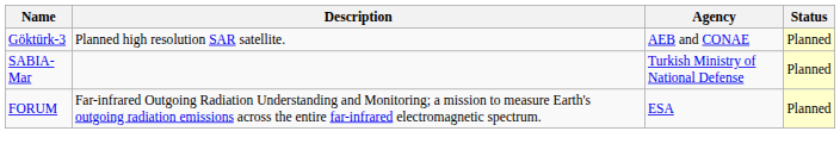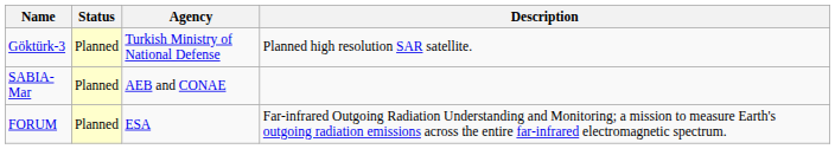columns swapped: Status <-> Description
Göktürk-3 | Agency: AEB and CONAE -> Turkish Ministry of National Defense
SABIA-Mar | Agency: Turkish Ministry of National Defense -> AEB and CONAE
